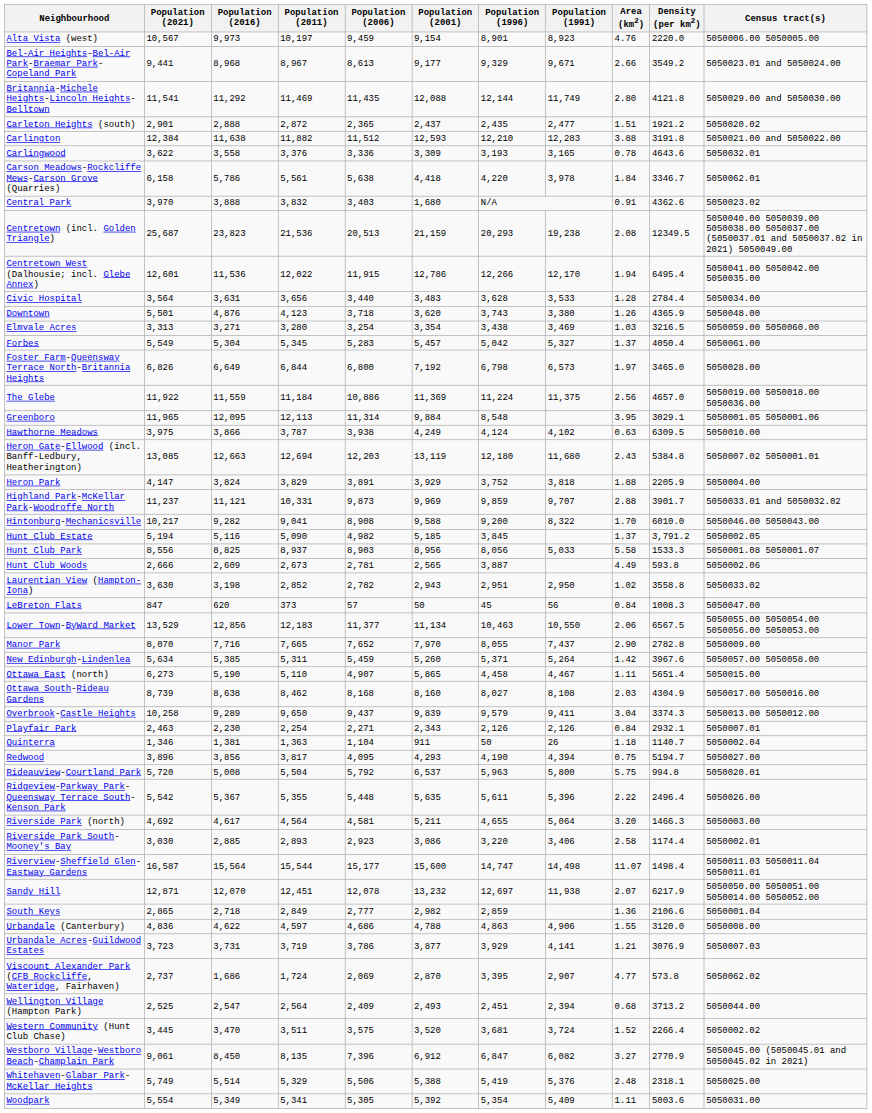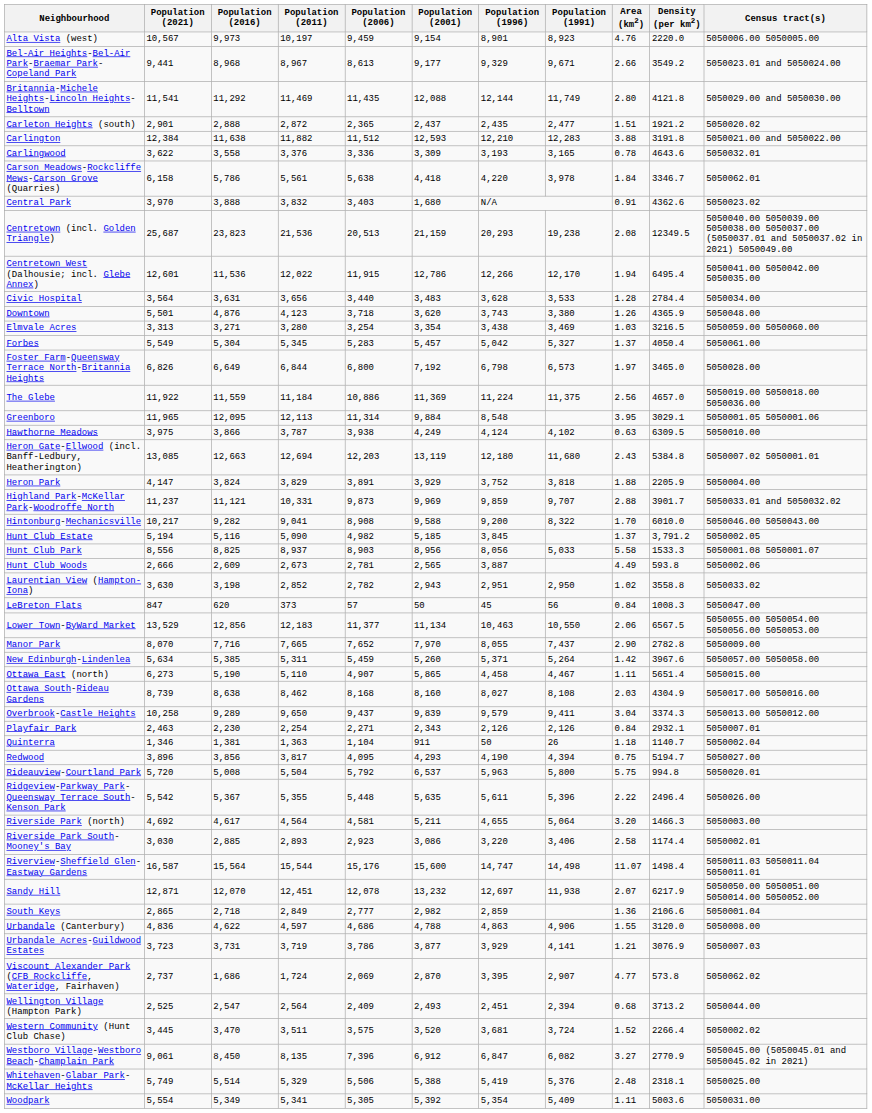Riverview-Sheffield Glen-Eastway Gardens | Population (2006): 15,177 -> 15,176
